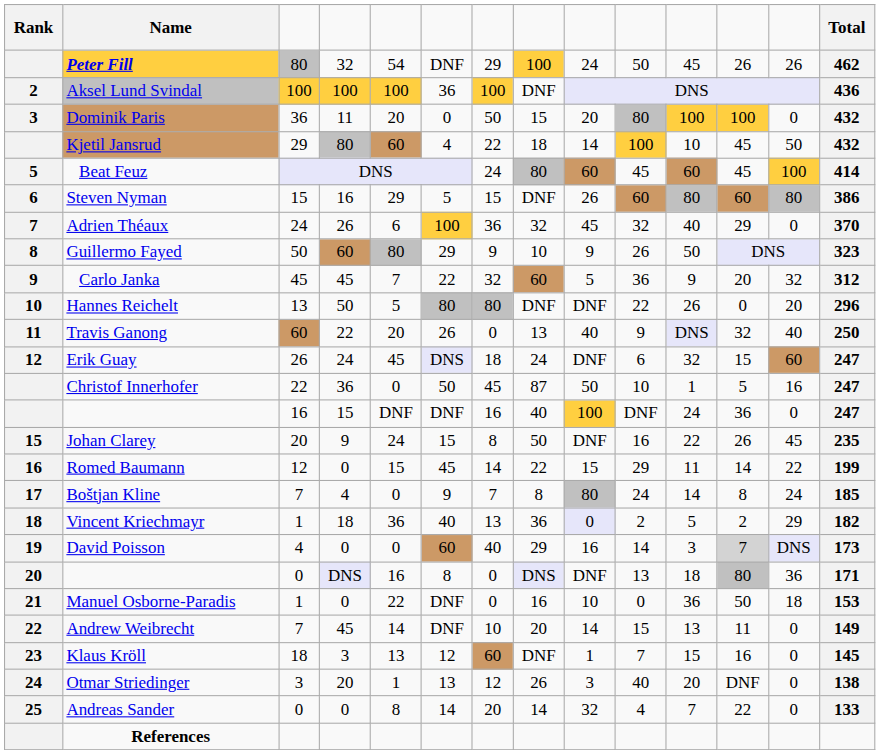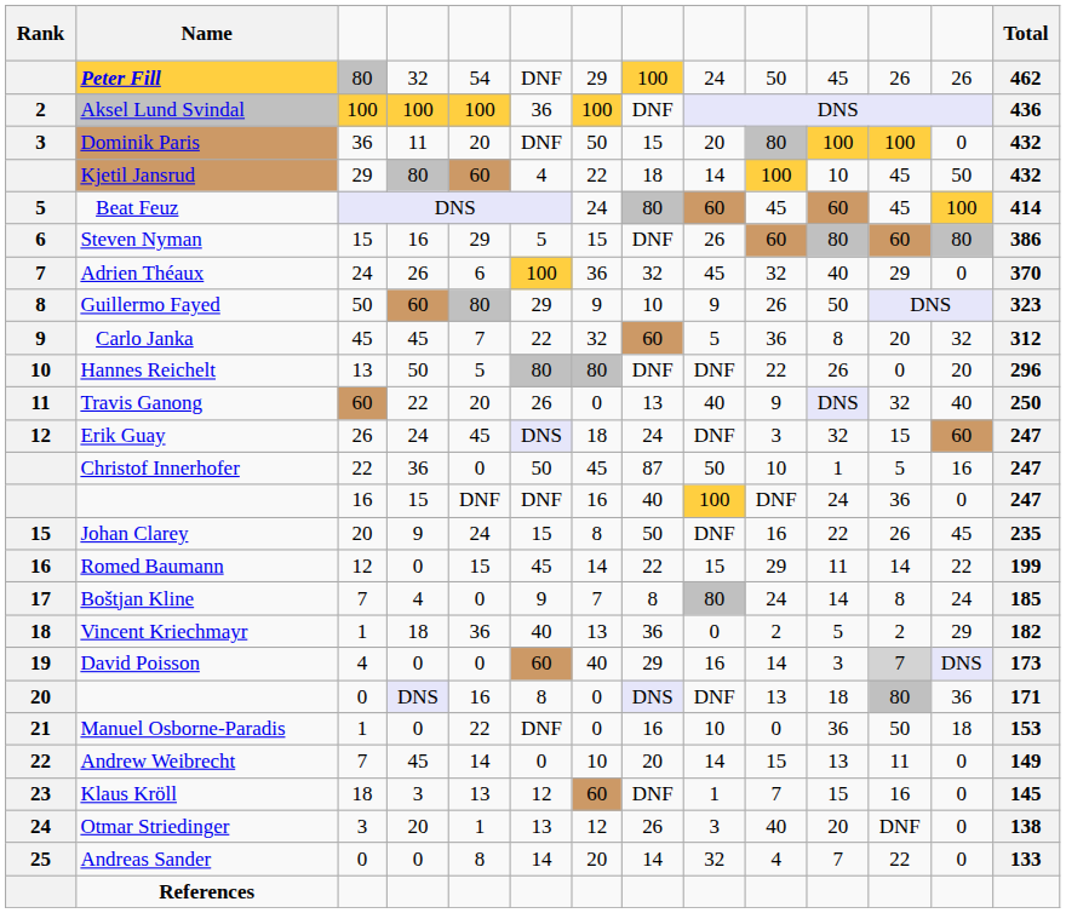Dominik Paris | column 6: 0 -> DNF
Carlo Janka | column 11: 9 -> 8
Erik Guay | column 10: 6 -> 3
Vincent Kriechmayr | column 9: lavender background -> no background
Andrew Weibrecht | column 6: DNF -> 0
